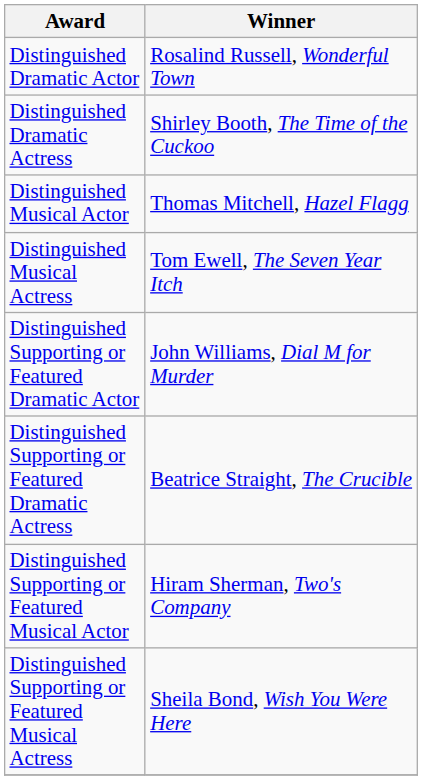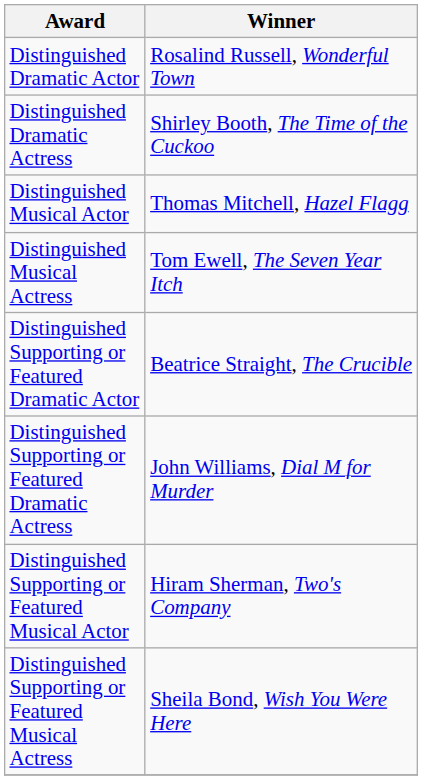Distinguished Supporting or Featured Dramatic Actor | Winner: John Williams, Dial M for Murder -> Beatrice Straight, The Crucible
Distinguished Supporting or Featured Dramatic Actress | Winner: Beatrice Straight, The Crucible -> John Williams, Dial M for Murder
